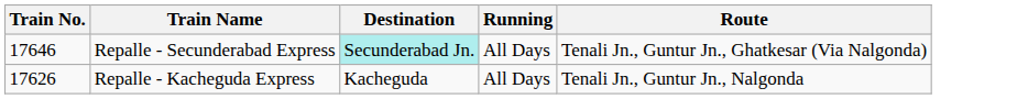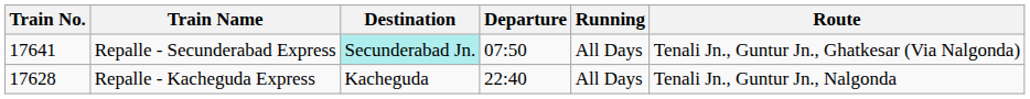+ column: Departure | 07:50 | 22:40
Repalle - Secunderabad Express | Train No.: 17646 -> 17641
Repalle - Kacheguda Express | Train No.: 17626 -> 17628
